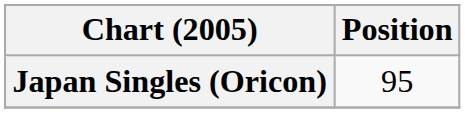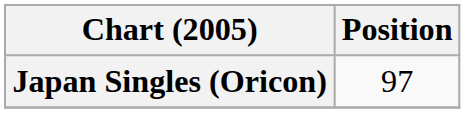Japan Singles (Oricon) | Position: 95 -> 97
